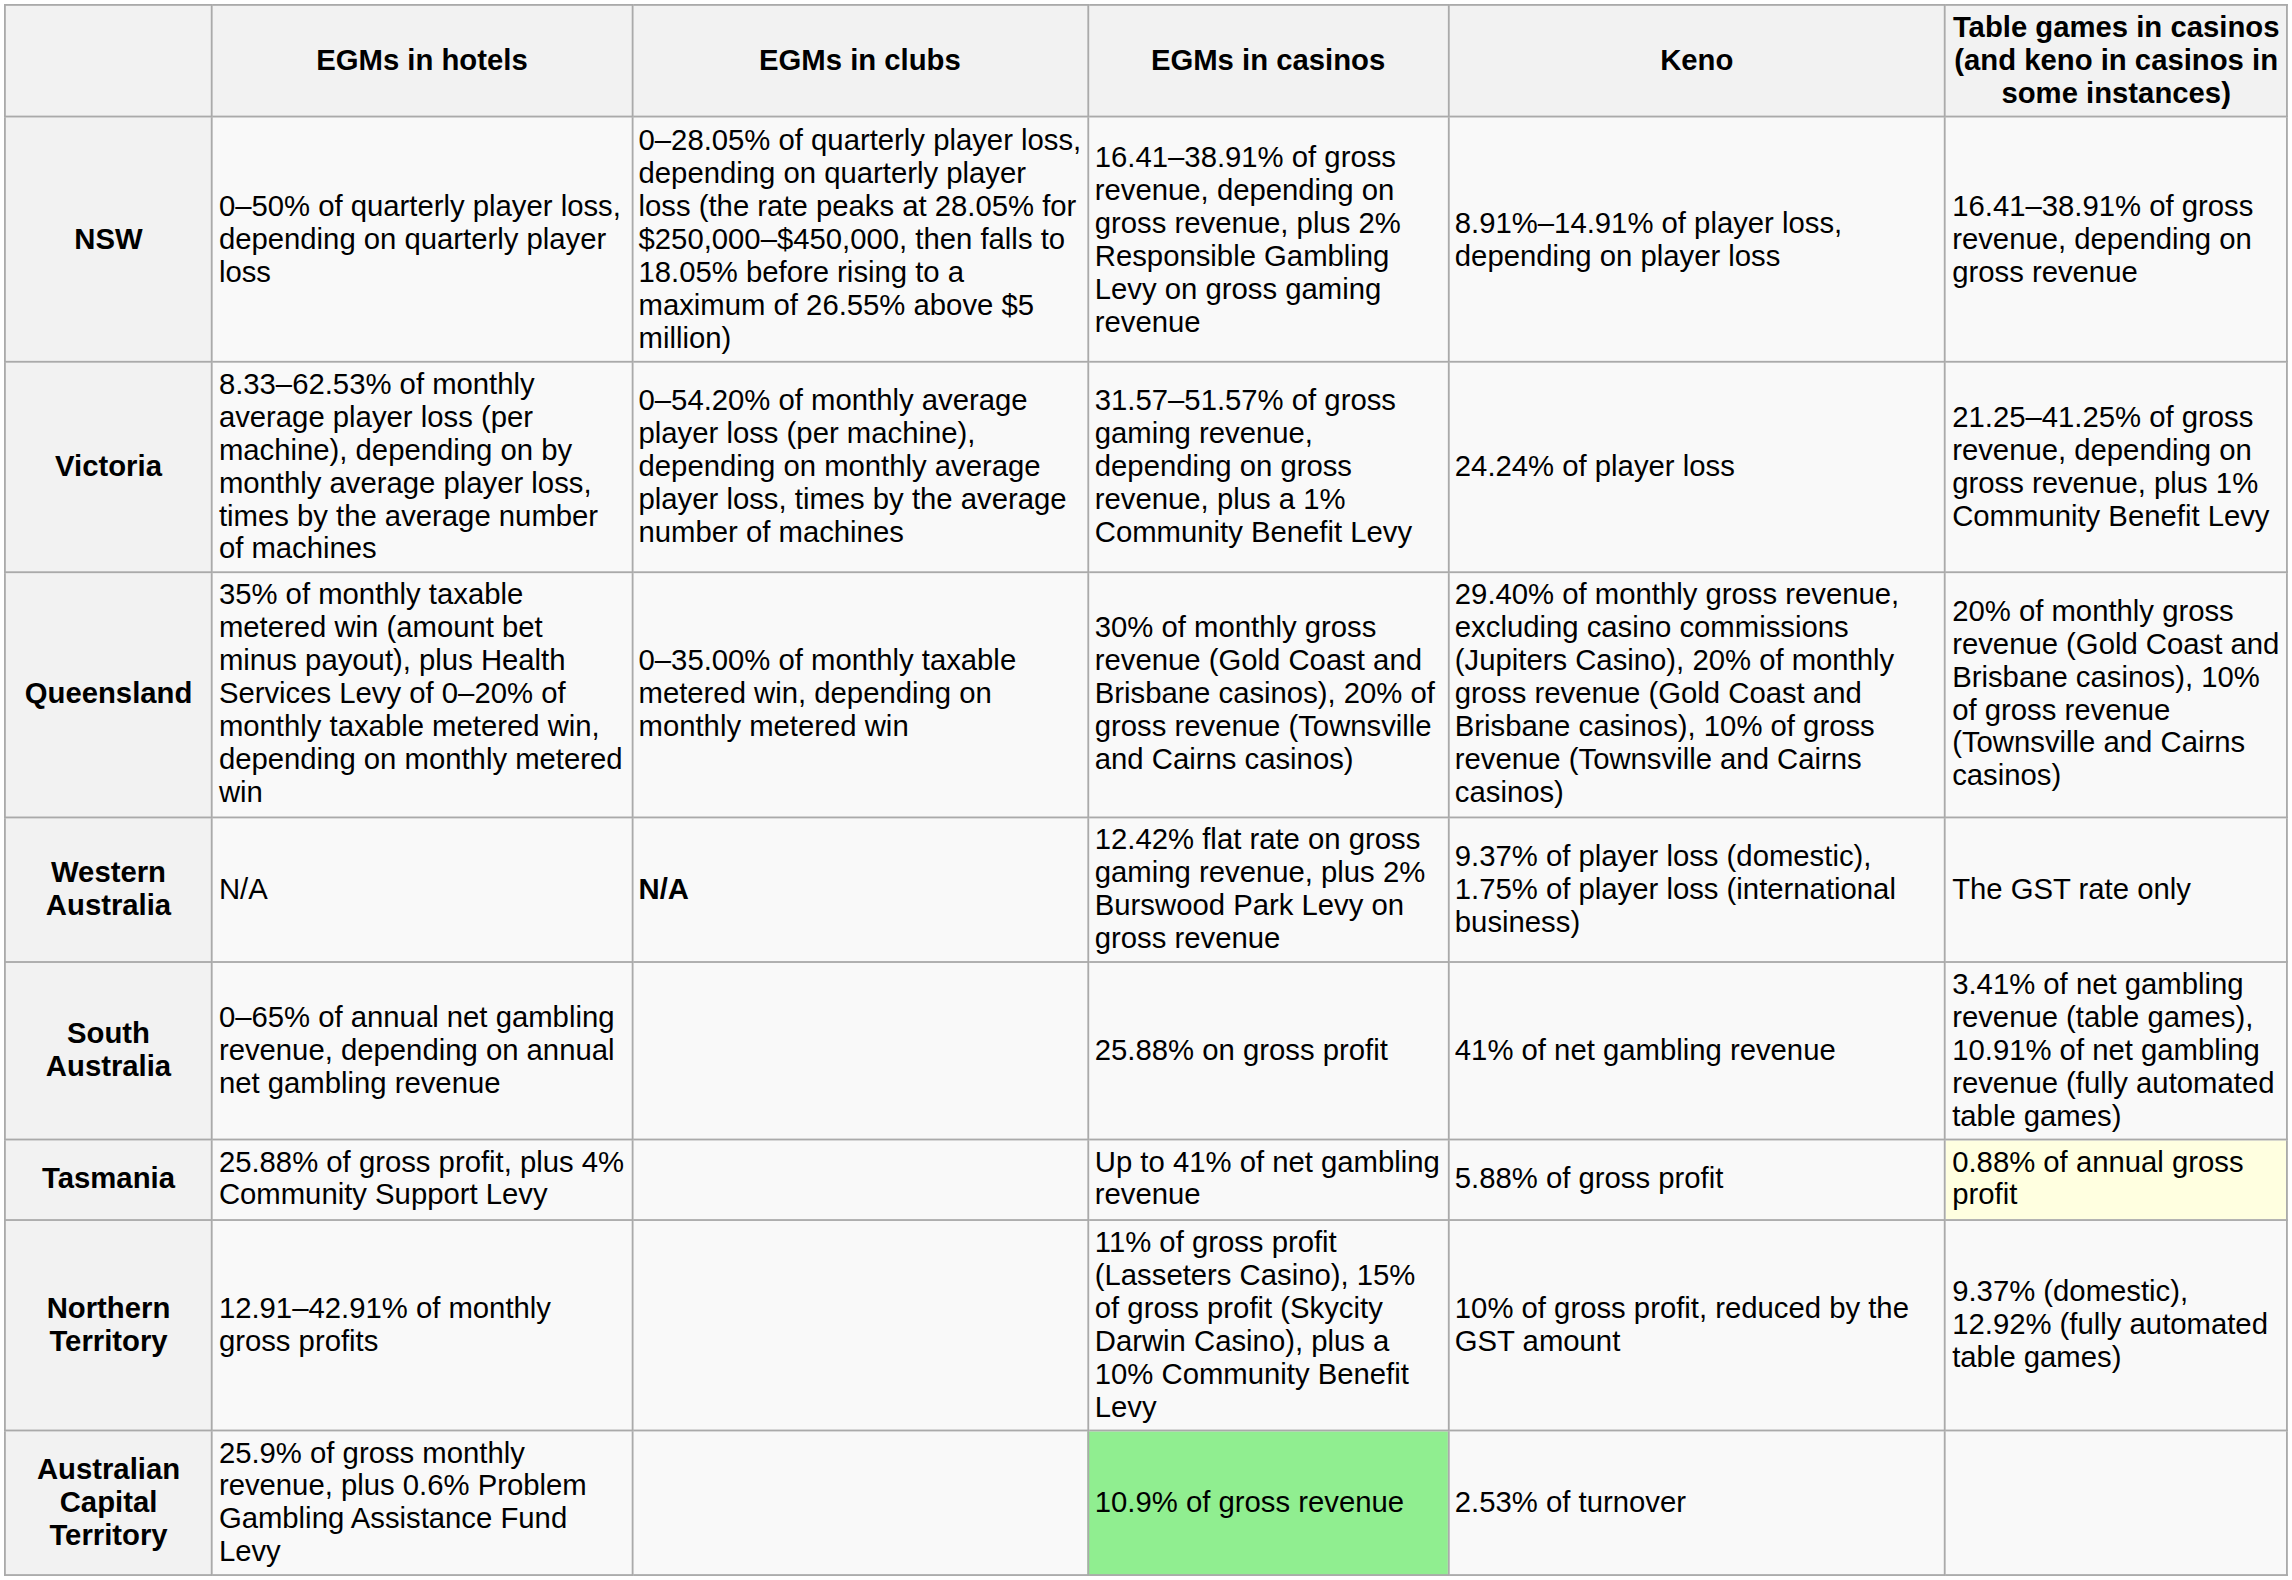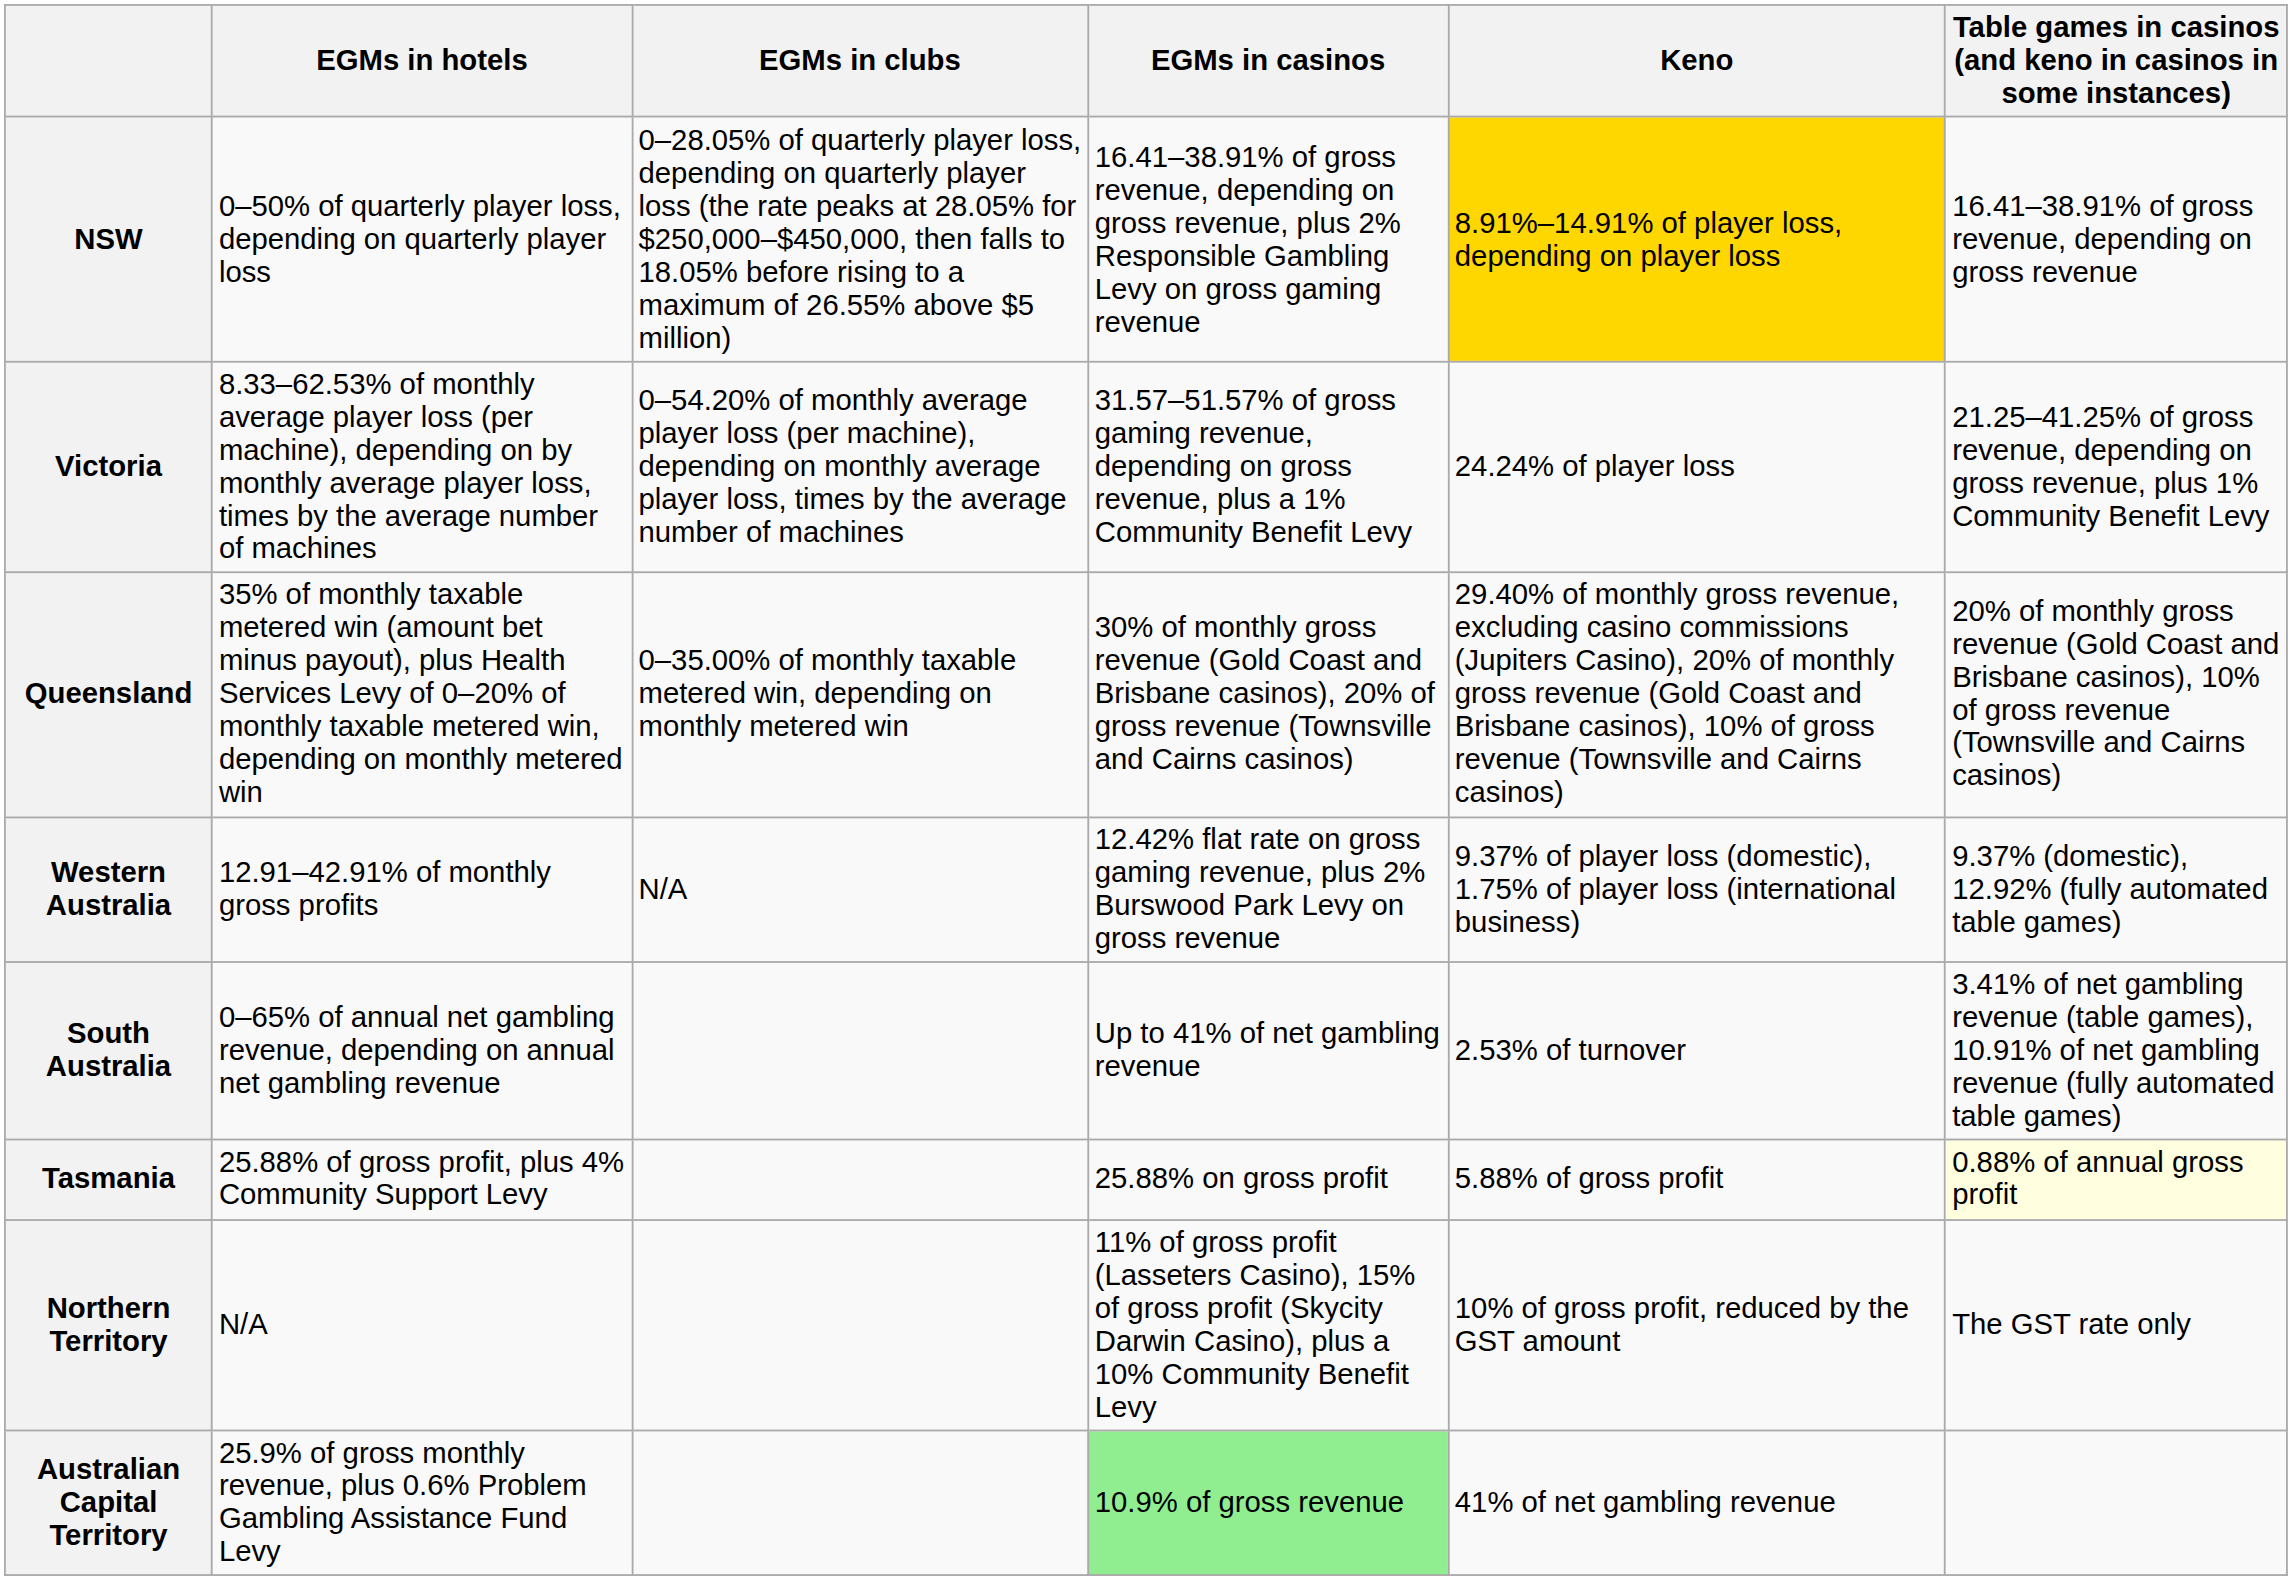NSW | Keno: no background -> gold background
Western Australia | EGMs in hotels: N/A -> 12.91–42.91% of monthly gross profits
Western Australia | EGMs in clubs: bold -> normal
Western Australia | column 6: The GST rate only -> 9.37% (domestic), 12.92% (fully automated table games)
South Australia | EGMs in casinos: 25.88% on gross profit -> Up to 41% of net gambling revenue
South Australia | Keno: 41% of net gambling revenue -> 2.53% of turnover
Tasmania | EGMs in casinos: Up to 41% of net gambling revenue -> 25.88% on gross profit
Northern Territory | EGMs in hotels: 12.91–42.91% of monthly gross profits -> N/A
Northern Territory | column 6: 9.37% (domestic), 12.92% (fully automated table games) -> The GST rate only
Australian Capital Territory | Keno: 2.53% of turnover -> 41% of net gambling revenue
